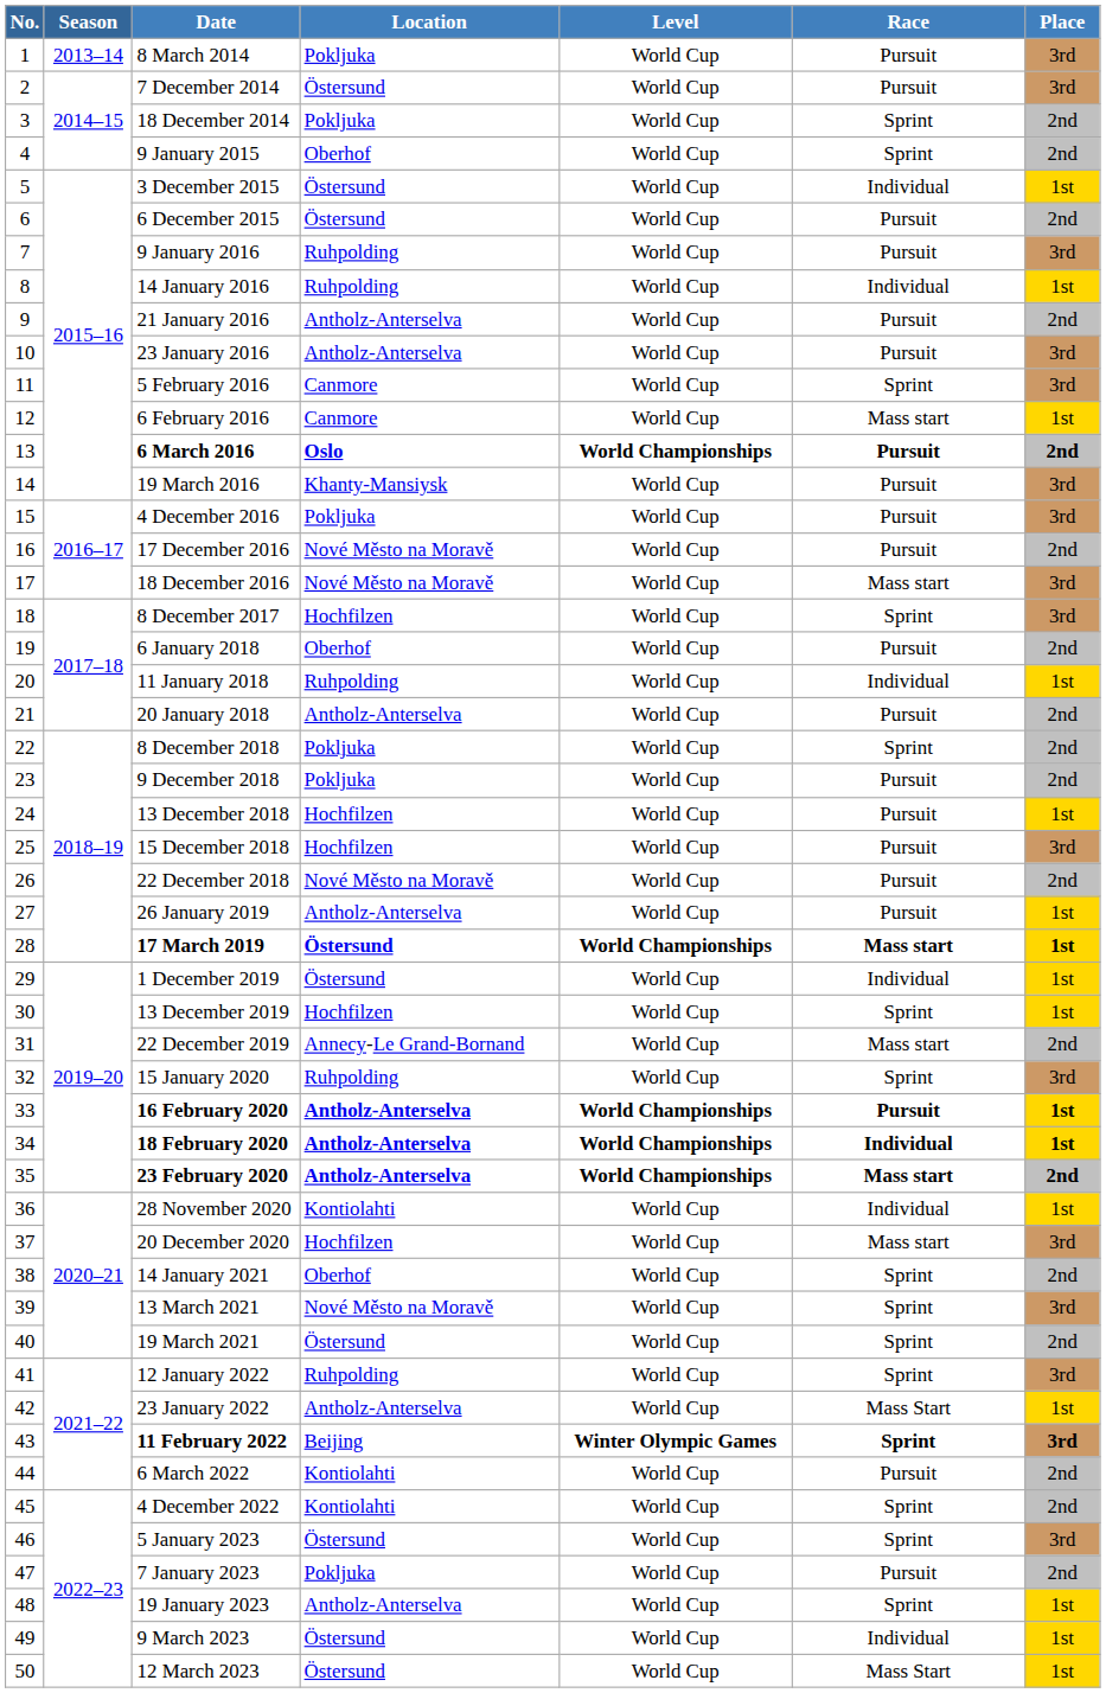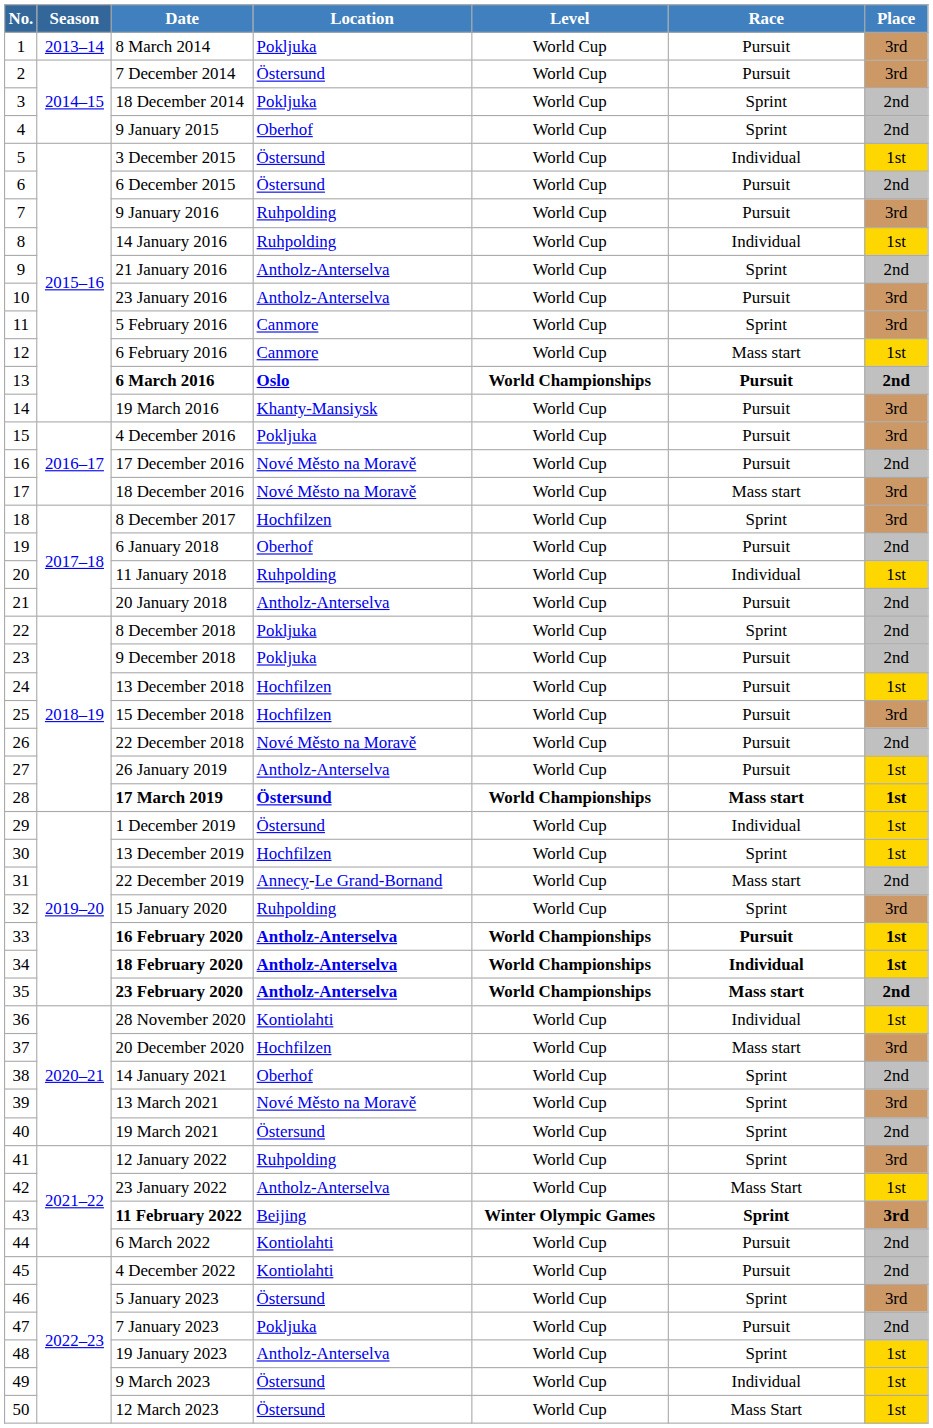21 January 2016 | Race: Pursuit -> Sprint
4 December 2022 | Race: Sprint -> Pursuit
